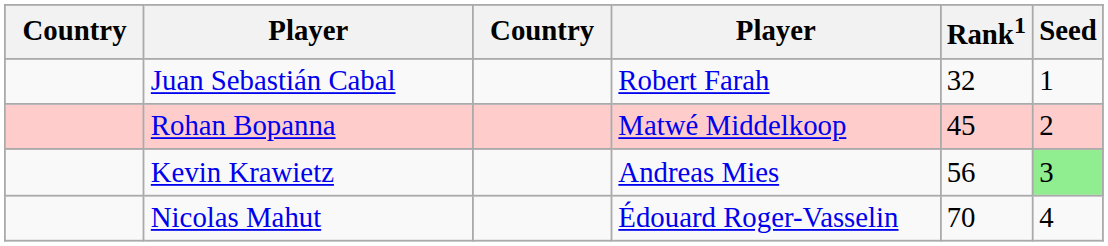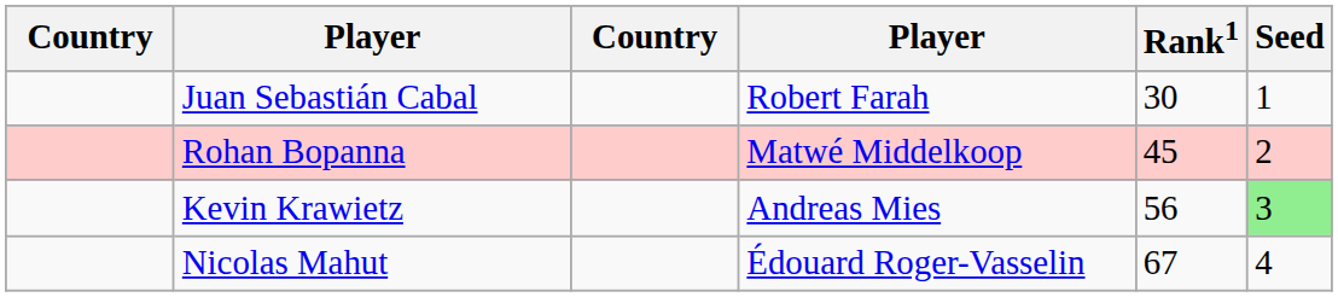Juan Sebastián Cabal | Rank1: 32 -> 30
Nicolas Mahut | Rank1: 70 -> 67
